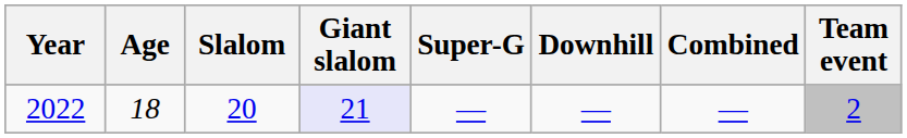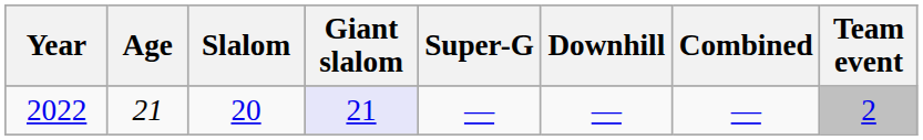2022 | Age: 18 -> 21
